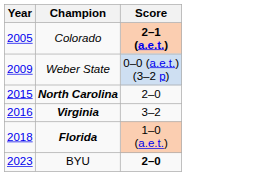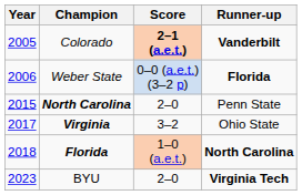+ column: Runner-up | Vanderbilt | Florida | Penn State | Ohio State | North Carolina | Virginia Tech
Weber State | Year: 2009 -> 2006
Virginia | Year: 2016 -> 2017
BYU | Score: bold -> normal
